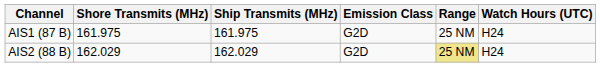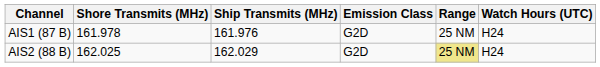AIS1 (87 B) | Shore Transmits (MHz): 161.975 -> 161.978
AIS1 (87 B) | Ship Transmits (MHz): 161.975 -> 161.976
AIS2 (88 B) | Shore Transmits (MHz): 162.029 -> 162.025
